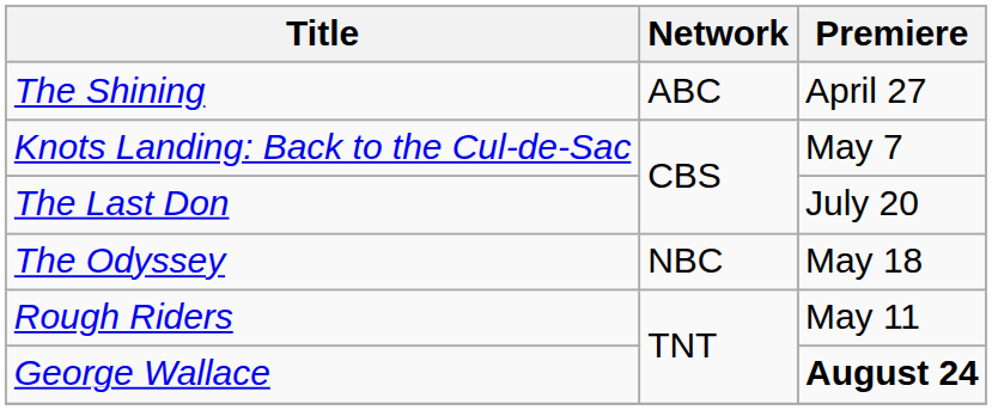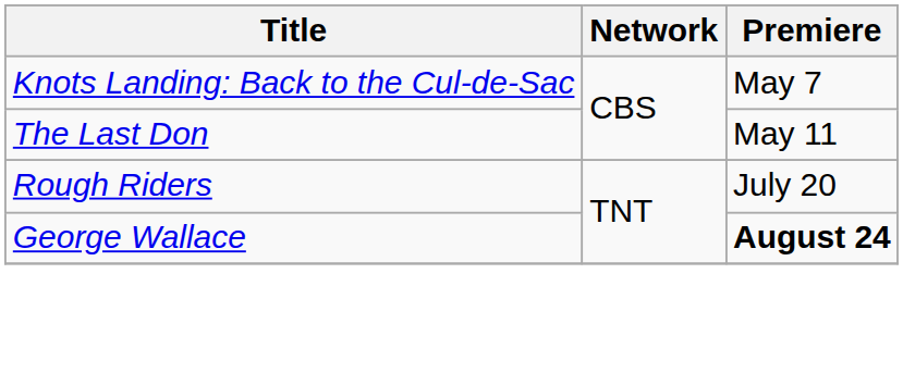- row: The Shining | ABC | April 27
The Last Don | Premiere: July 20 -> May 11
- row: The Odyssey | NBC | May 18
Rough Riders | Premiere: May 11 -> July 20
